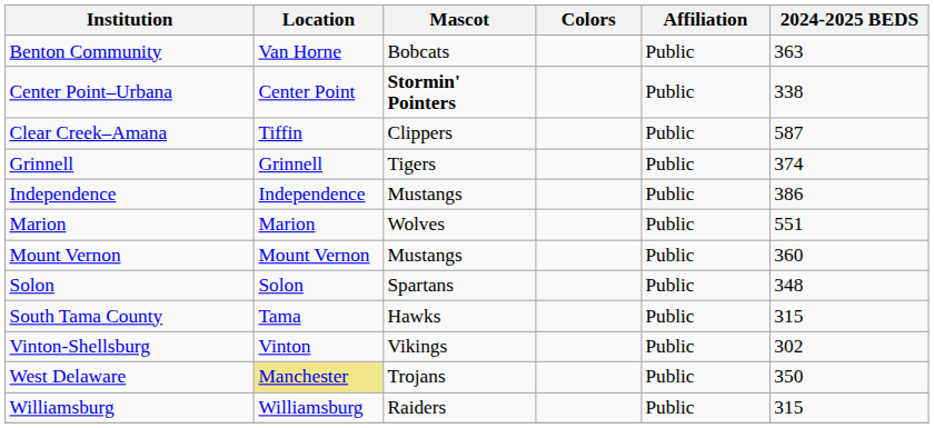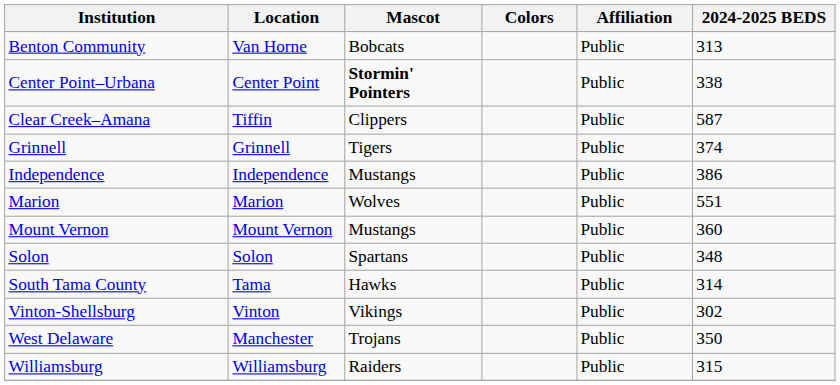Benton Community | 2024-2025 BEDS: 363 -> 313
South Tama County | 2024-2025 BEDS: 315 -> 314
West Delaware | Location: khaki background -> no background
